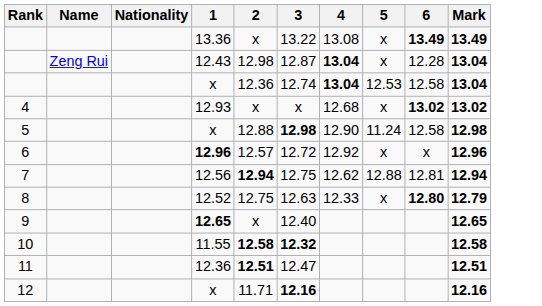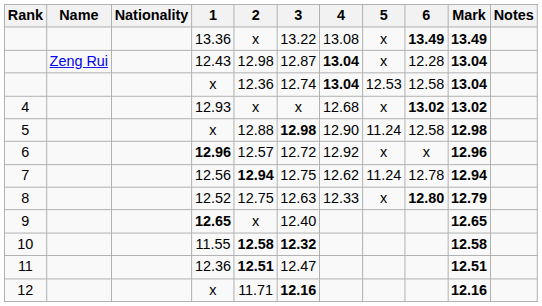+ column: Notes
7 | 5: 12.88 -> 11.24
7 | 6: 12.81 -> 12.78
